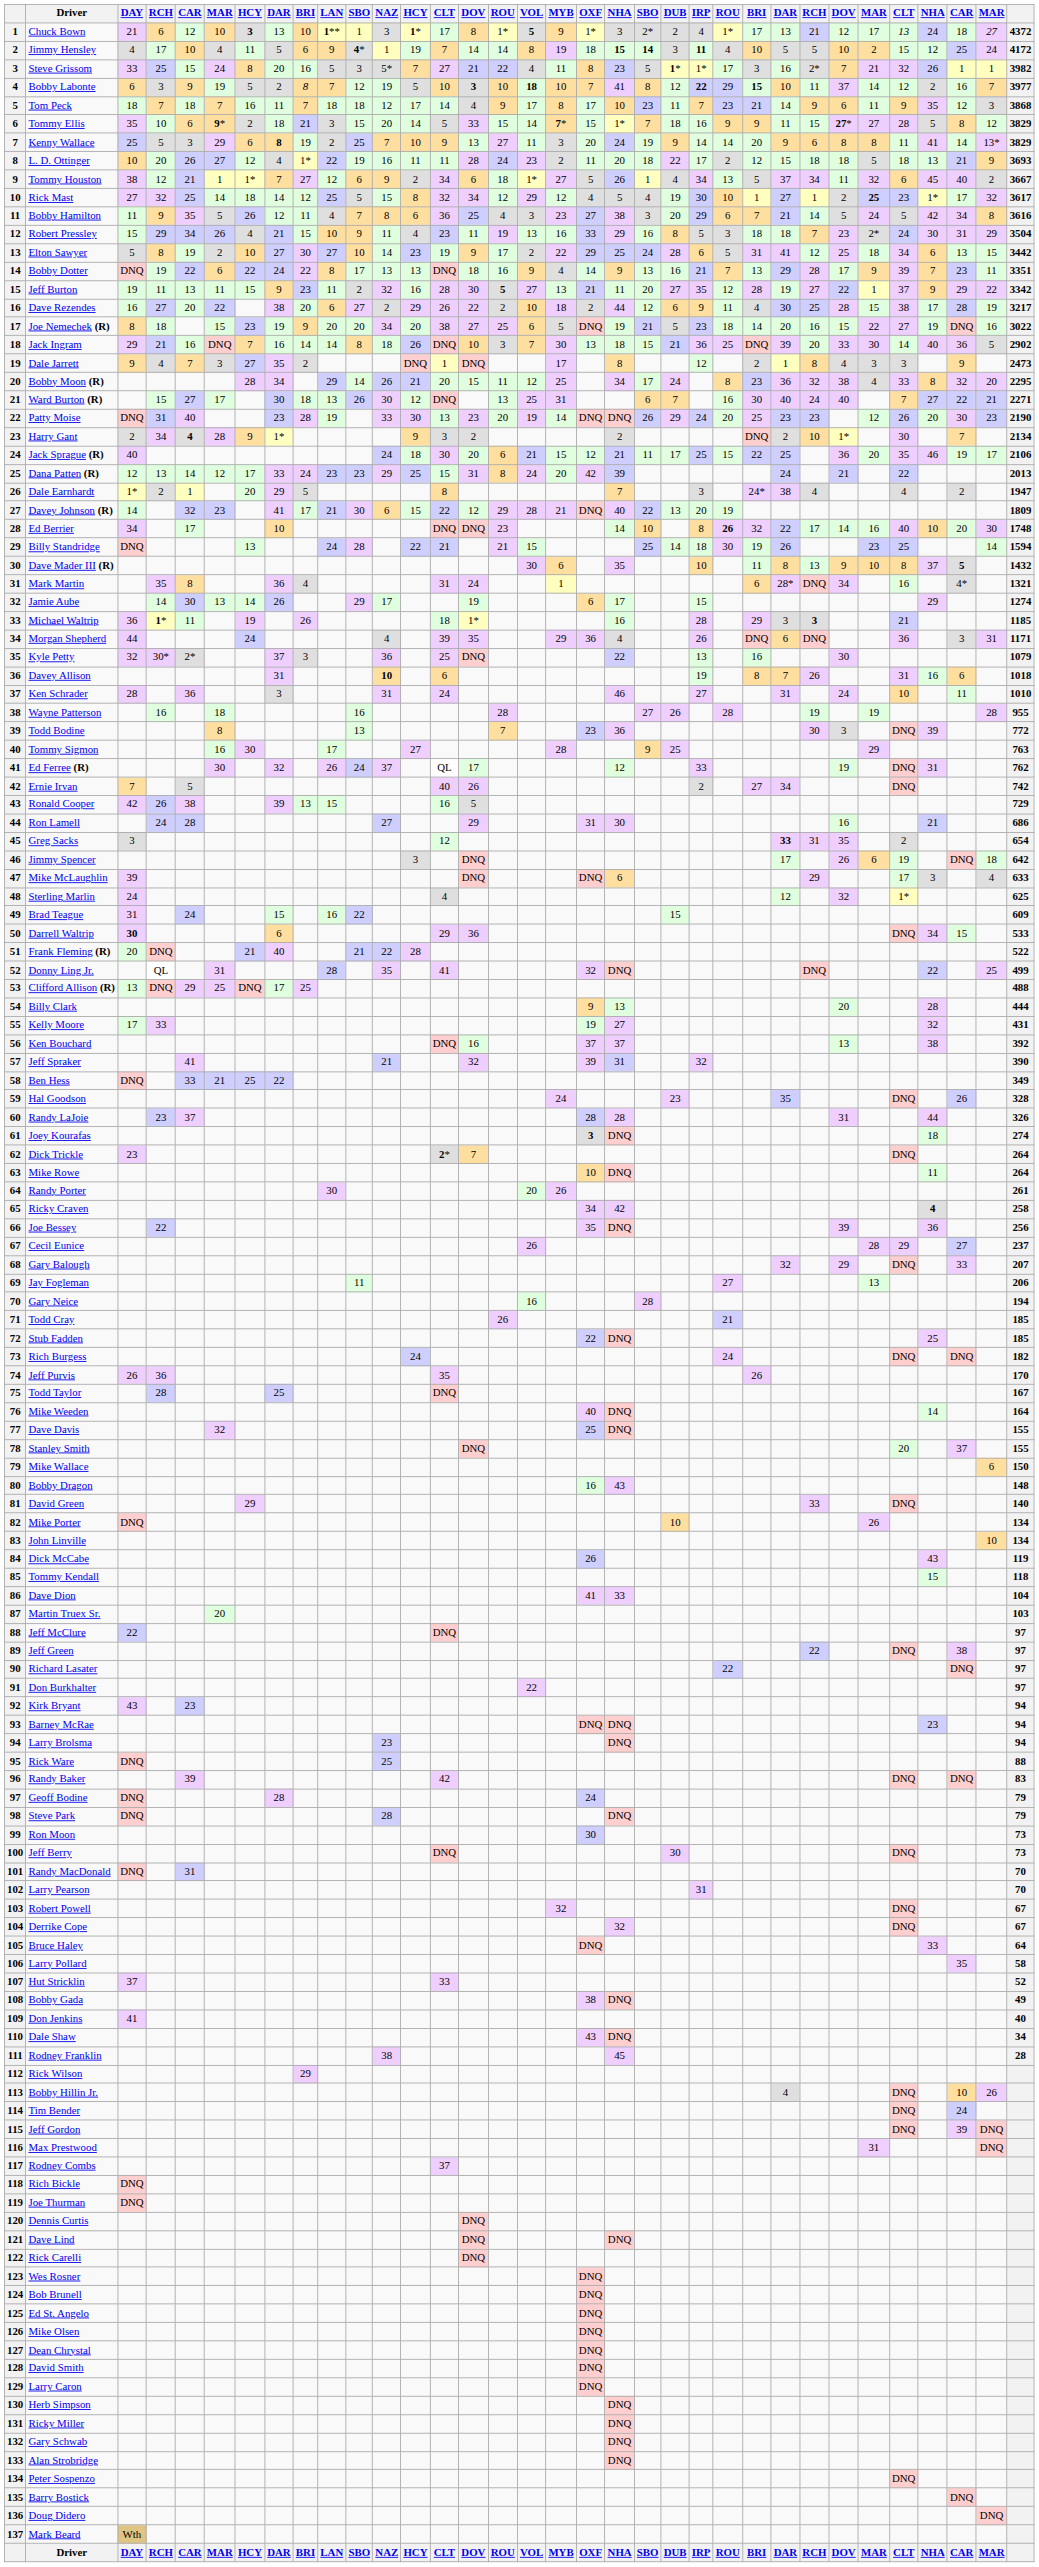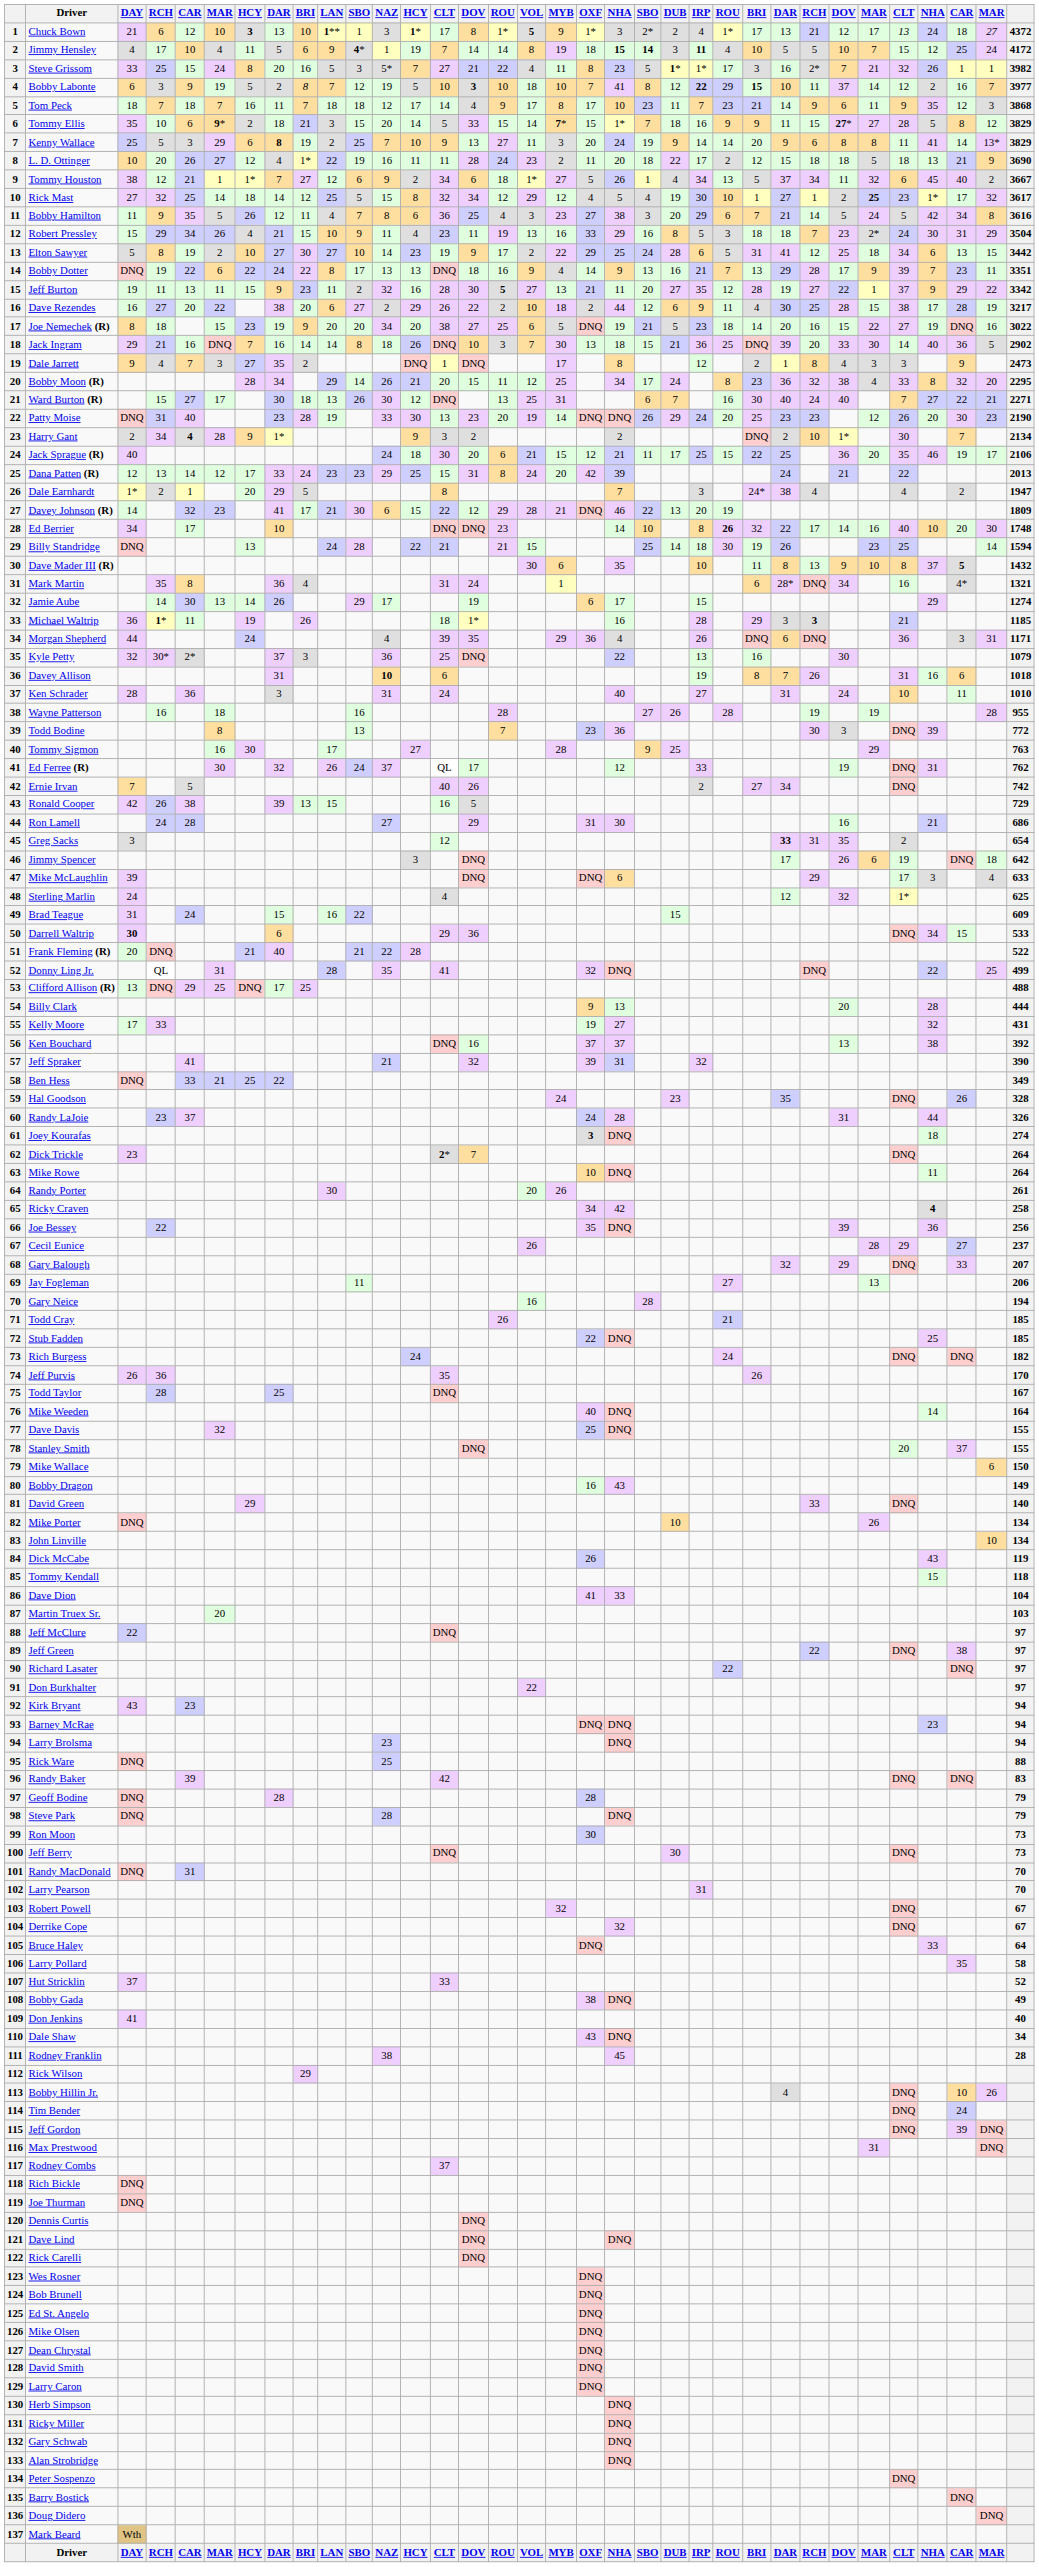Jimmy Hensley | column 29: 2 -> 7
Bobby Labonte | VOL: bold -> normal
L. D. Ottinger | column 34: 3693 -> 3690
Davey Johnson (R) | column 20: 40 -> 46
Ken Schrader | column 20: 46 -> 40
Randy LaJoie | OXF: 28 -> 24
Bobby Dragon | column 34: 148 -> 149
Geoff Bodine | OXF: 24 -> 28
